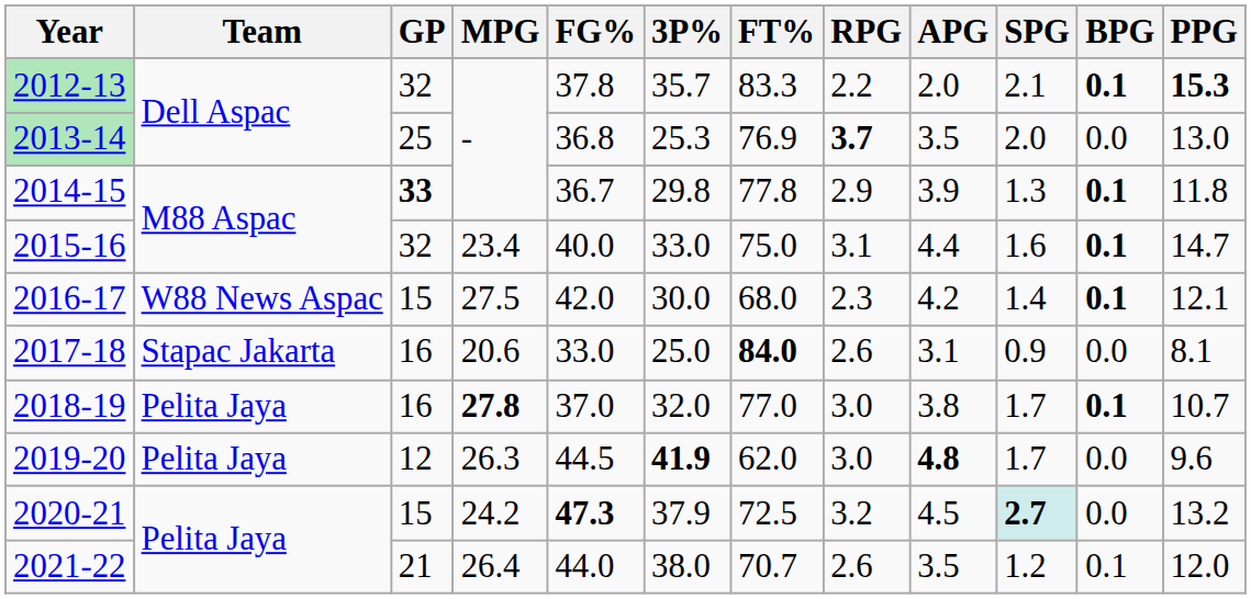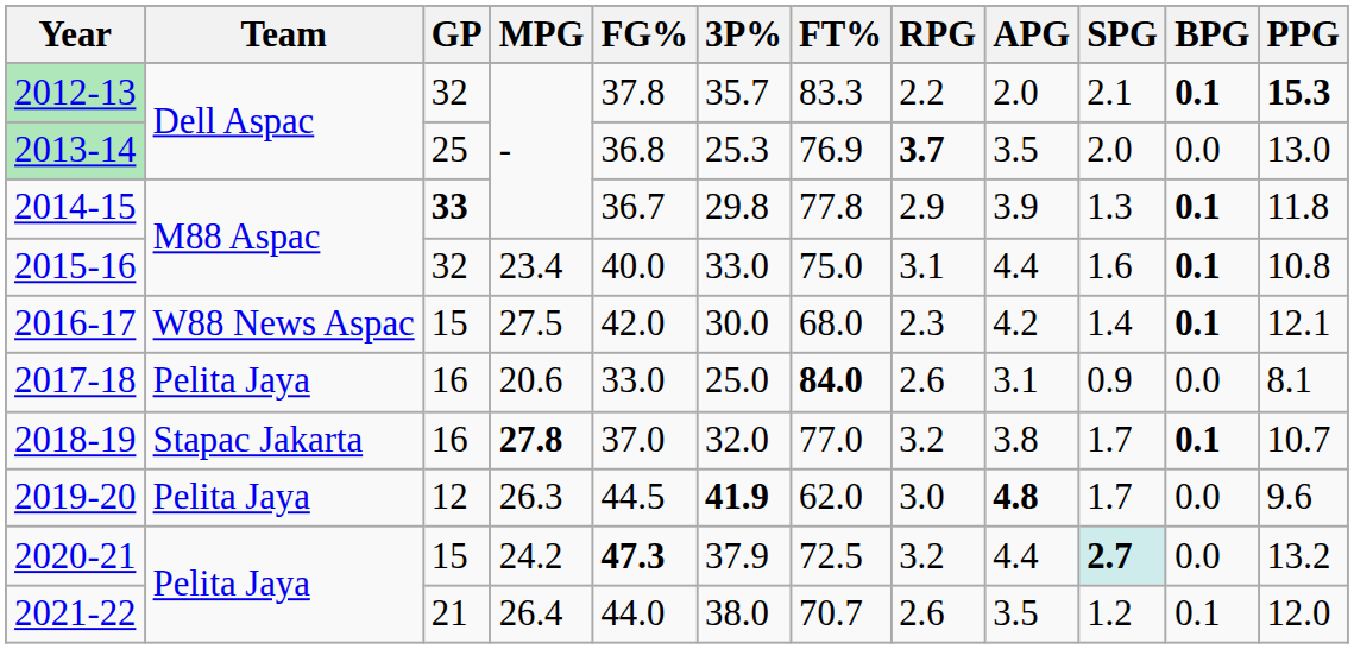2015-16 | PPG: 14.7 -> 10.8
2017-18 | Team: Stapac Jakarta -> Pelita Jaya
2018-19 | Team: Pelita Jaya -> Stapac Jakarta
2018-19 | RPG: 3.0 -> 3.2
2020-21 | APG: 4.5 -> 4.4
